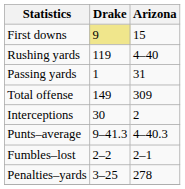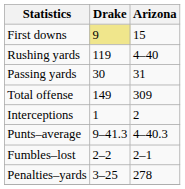Passing yards | Drake: 1 -> 30
Interceptions | Drake: 30 -> 1
